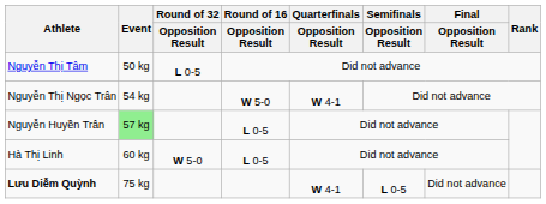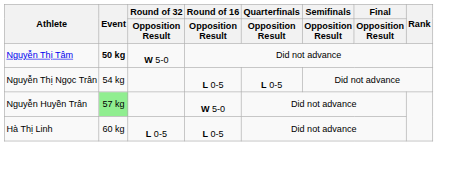Nguyễn Thị Tâm | Event: normal -> bold
Nguyễn Thị Tâm | Round of 32 / Opposition Result: L 0-5 -> W 5-0
Nguyễn Thị Ngọc Trân | Round of 16 / Opposition Result: W 5-0 -> L 0-5
Nguyễn Thị Ngọc Trân | Quarterfinals / Opposition Result: W 4-1 -> L 0-5
Nguyễn Huyền Trân | Round of 16 / Opposition Result: L 0-5 -> W 5-0
Hà Thị Linh | Round of 32 / Opposition Result: W 5-0 -> L 0-5
- row: Lưu Diễm Quỳnh | 75 kg | W 4-1 | L 0-5 | Did not advance
